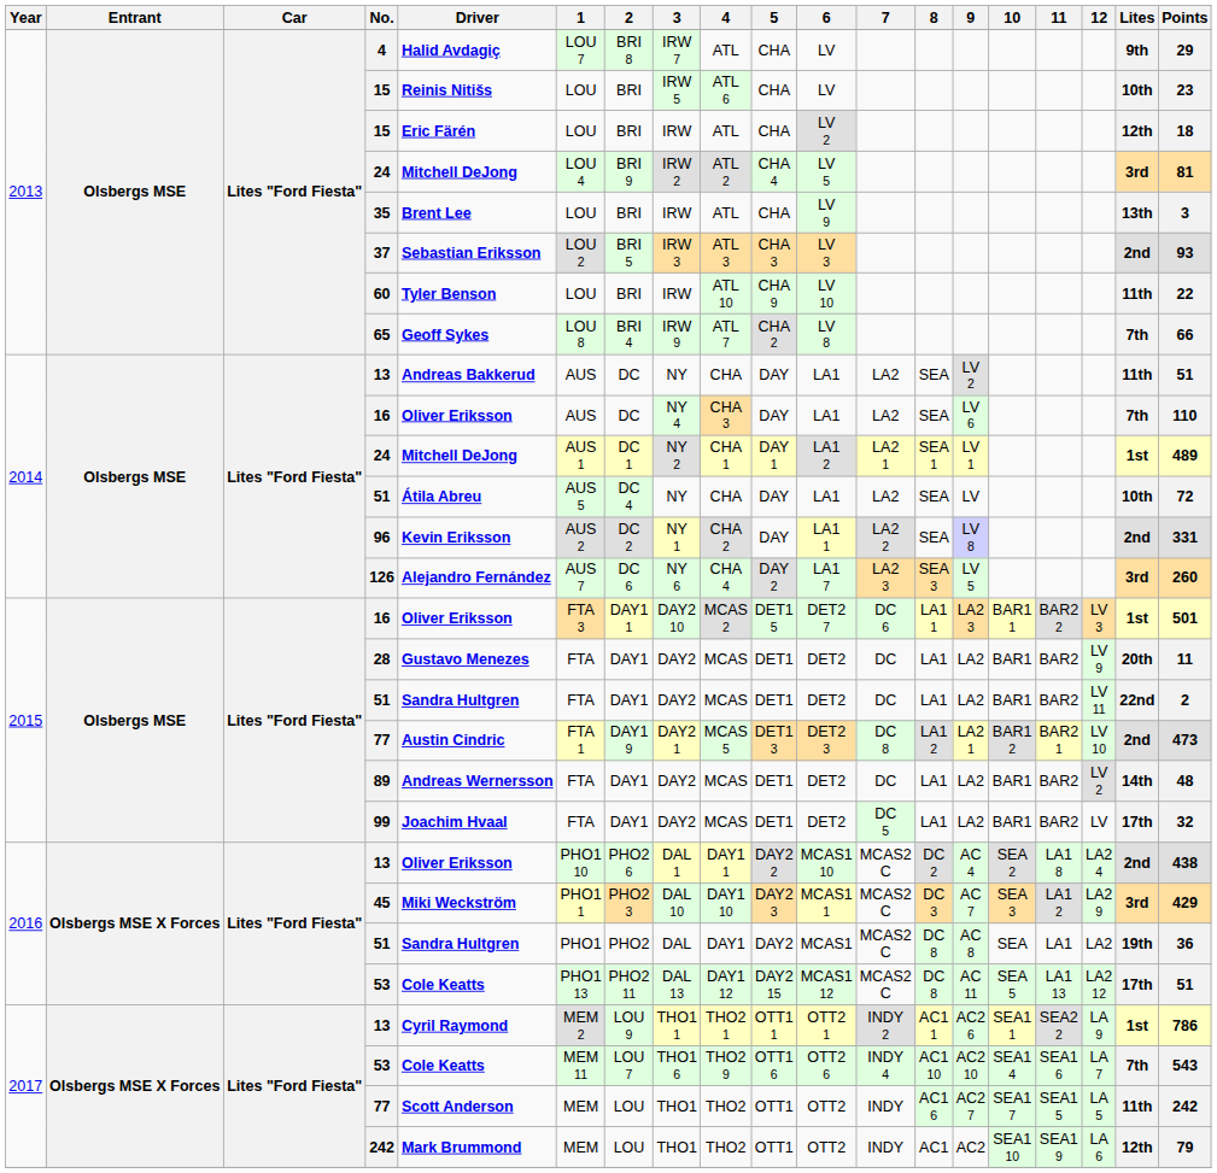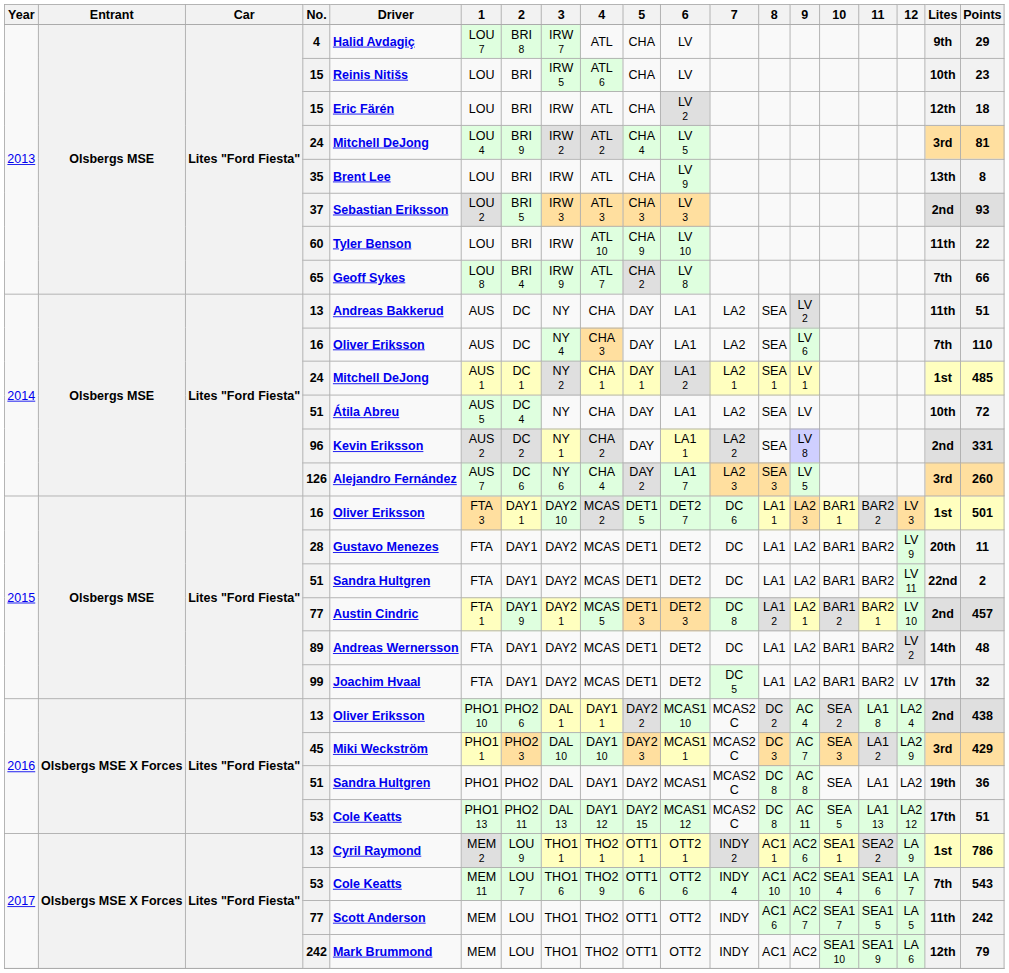35 | Points: 3 -> 8
2014 / 24 | Points: 489 -> 485
2015 / 77 | Points: 473 -> 457
